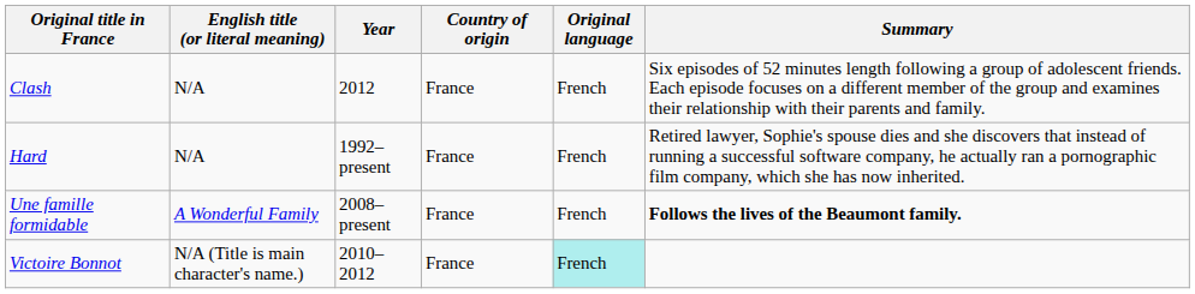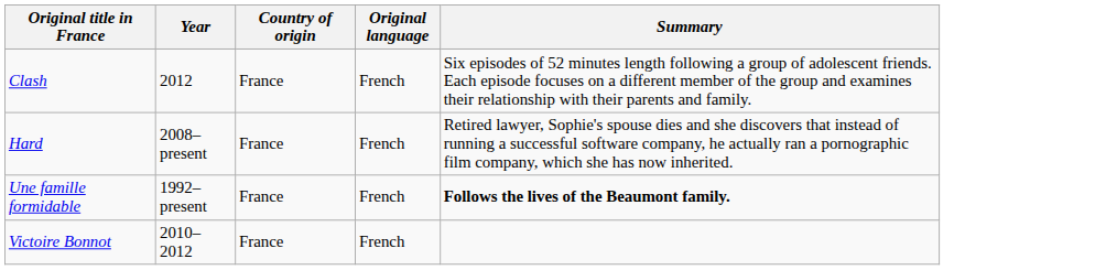- column: English title (or literal meaning) | N/A | N/A | A Wonderful Family | N/A (Title is main character's name.)
Hard | Year: 1992–present -> 2008–present
Une famille formidable | Year: 2008–present -> 1992–present
Victoire Bonnot | Original language: paleturquoise background -> no background
